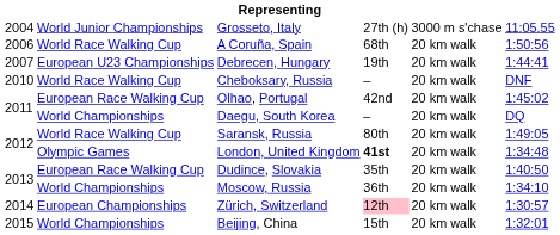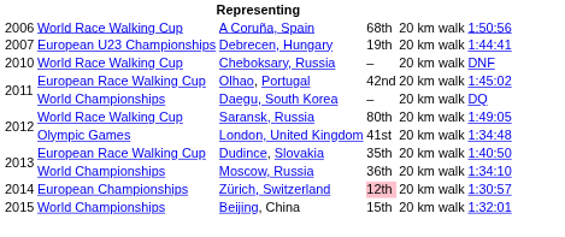- row: 2004 | World Junior Championships | Grosseto, Italy | 27th (h) | 3000 m s'chase | 11:05.55
London, United Kingdom | column 4: bold -> normal
